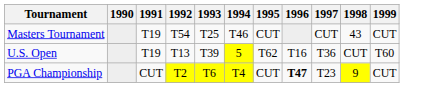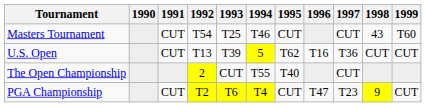Masters Tournament | 1991: T19 -> CUT
Masters Tournament | 1999: CUT -> T60
U.S. Open | 1991: T19 -> CUT
U.S. Open | 1999: T60 -> CUT
+ row: The Open Championship | 2 | CUT | T55 | T40 | CUT
PGA Championship | 1996: bold -> normal
